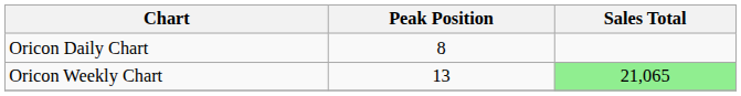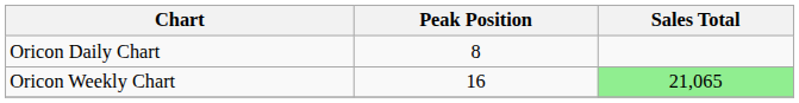Oricon Weekly Chart | Peak Position: 13 -> 16
